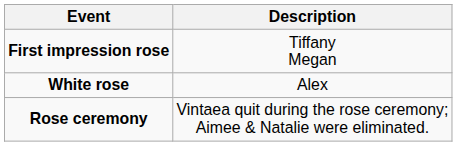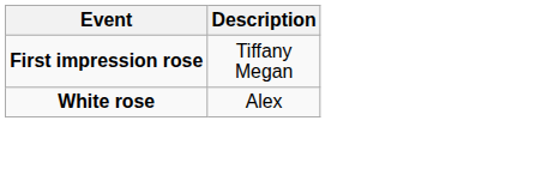- row: Rose ceremony | Vintaea quit during the rose ceremony; Aimee & Natalie were eliminated.
